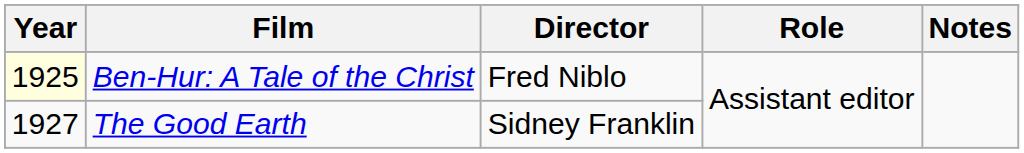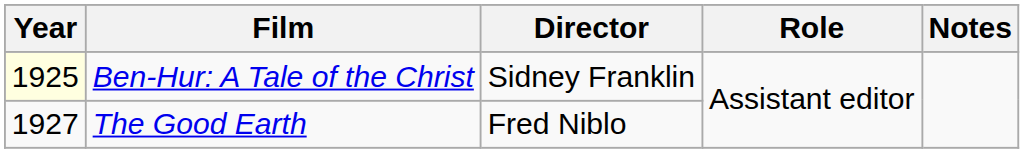Ben-Hur: A Tale of the Christ | Director: Fred Niblo -> Sidney Franklin
The Good Earth | Director: Sidney Franklin -> Fred Niblo
